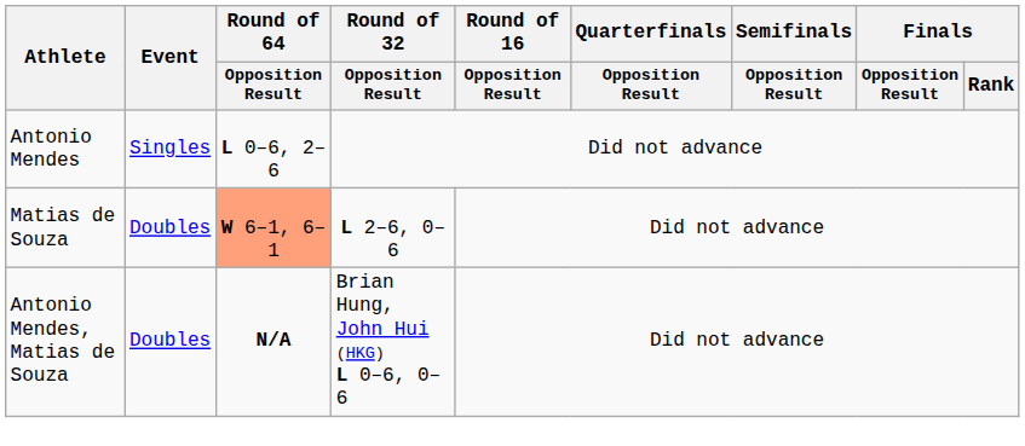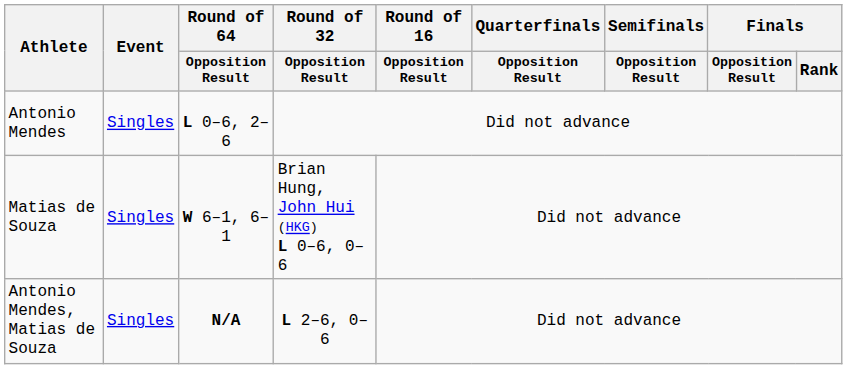Matias de Souza | Event: Doubles -> Singles
Matias de Souza | Round of 64 / Opposition Result: lightsalmon background -> no background
Matias de Souza | Round of 32 / Opposition Result: L 2–6, 0–6 -> Brian Hung, John Hui (HKG) L 0–6, 0–6
Antonio Mendes, Matias de Souza | Event: Doubles -> Singles
Antonio Mendes, Matias de Souza | Round of 32 / Opposition Result: Brian Hung, John Hui (HKG) L 0–6, 0–6 -> L 2–6, 0–6
